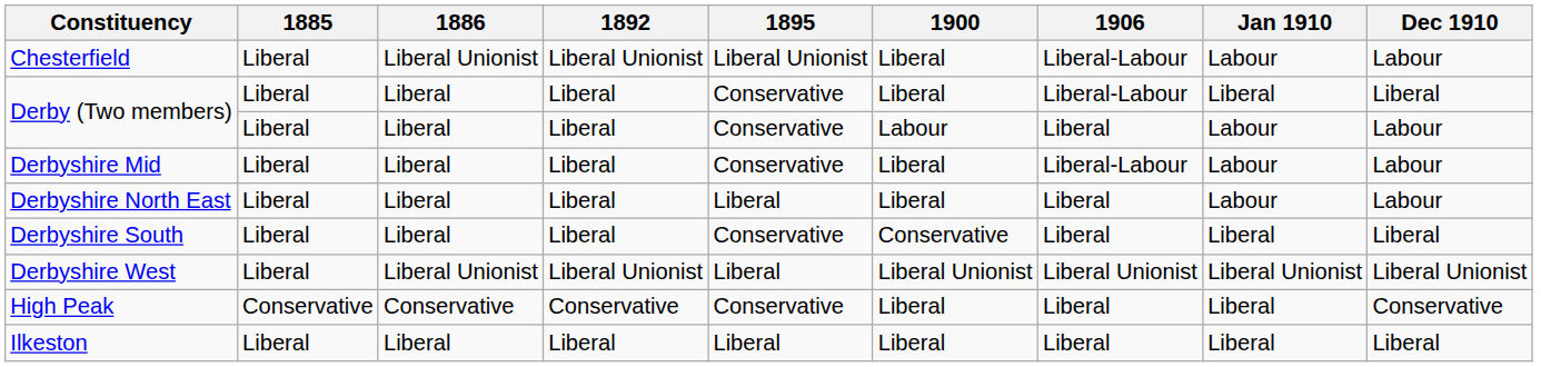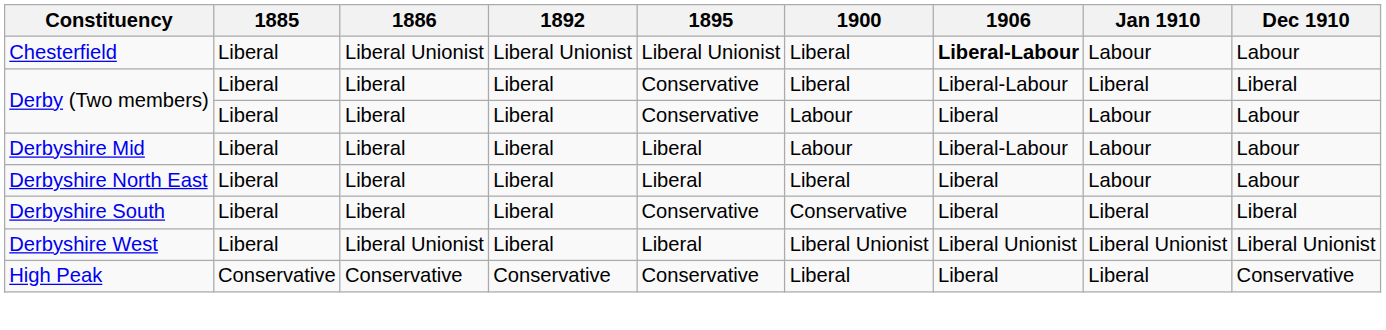Chesterfield | 1906: normal -> bold
Derbyshire Mid | 1895: Conservative -> Liberal
Derbyshire Mid | 1900: Liberal -> Labour
Derbyshire West | 1892: Liberal Unionist -> Liberal
- row: Ilkeston | Liberal | Liberal | Liberal | Liberal | Liberal | Liberal | Liberal | Liberal
